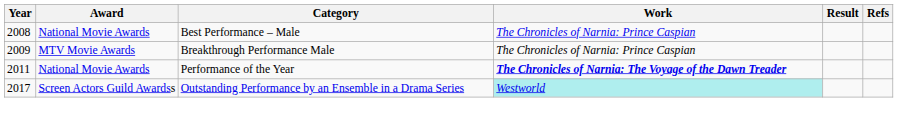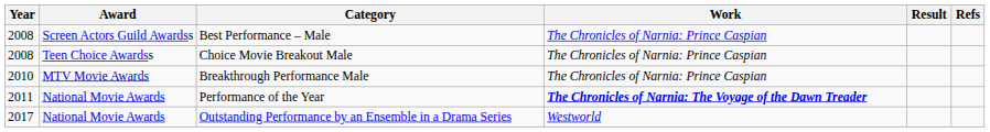Best Performance – Male | Award: National Movie Awards -> Screen Actors Guild Awardss
+ row: 2008 | Teen Choice Awardss | Choice Movie Breakout Male | The Chronicles of Narnia: Prince Caspian
Breakthrough Performance Male | Year: 2009 -> 2010
Outstanding Performance by an Ensemble in a Drama Series | Award: Screen Actors Guild Awardss -> National Movie Awards
Outstanding Performance by an Ensemble in a Drama Series | Work: paleturquoise background -> no background
